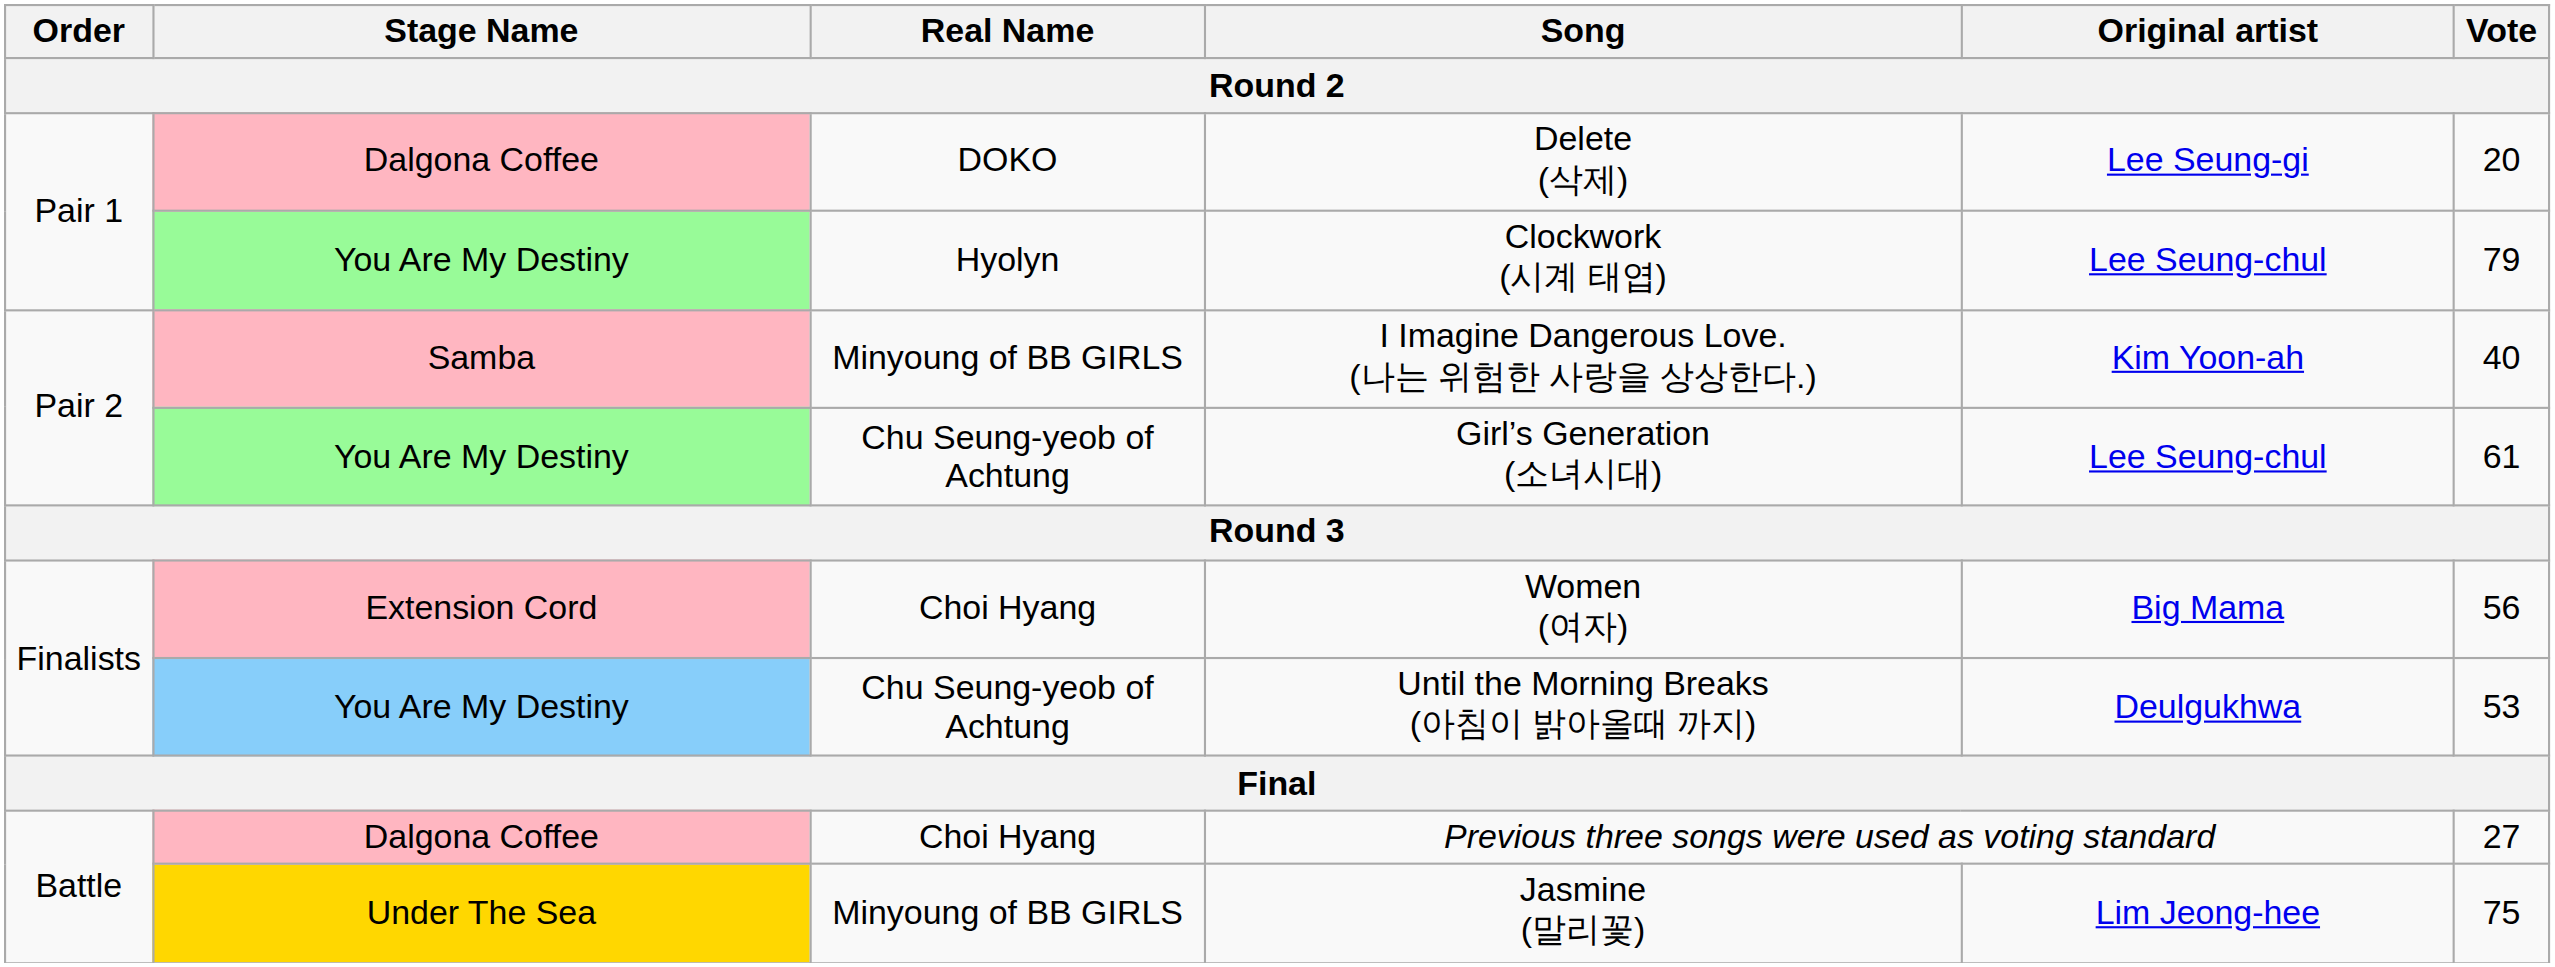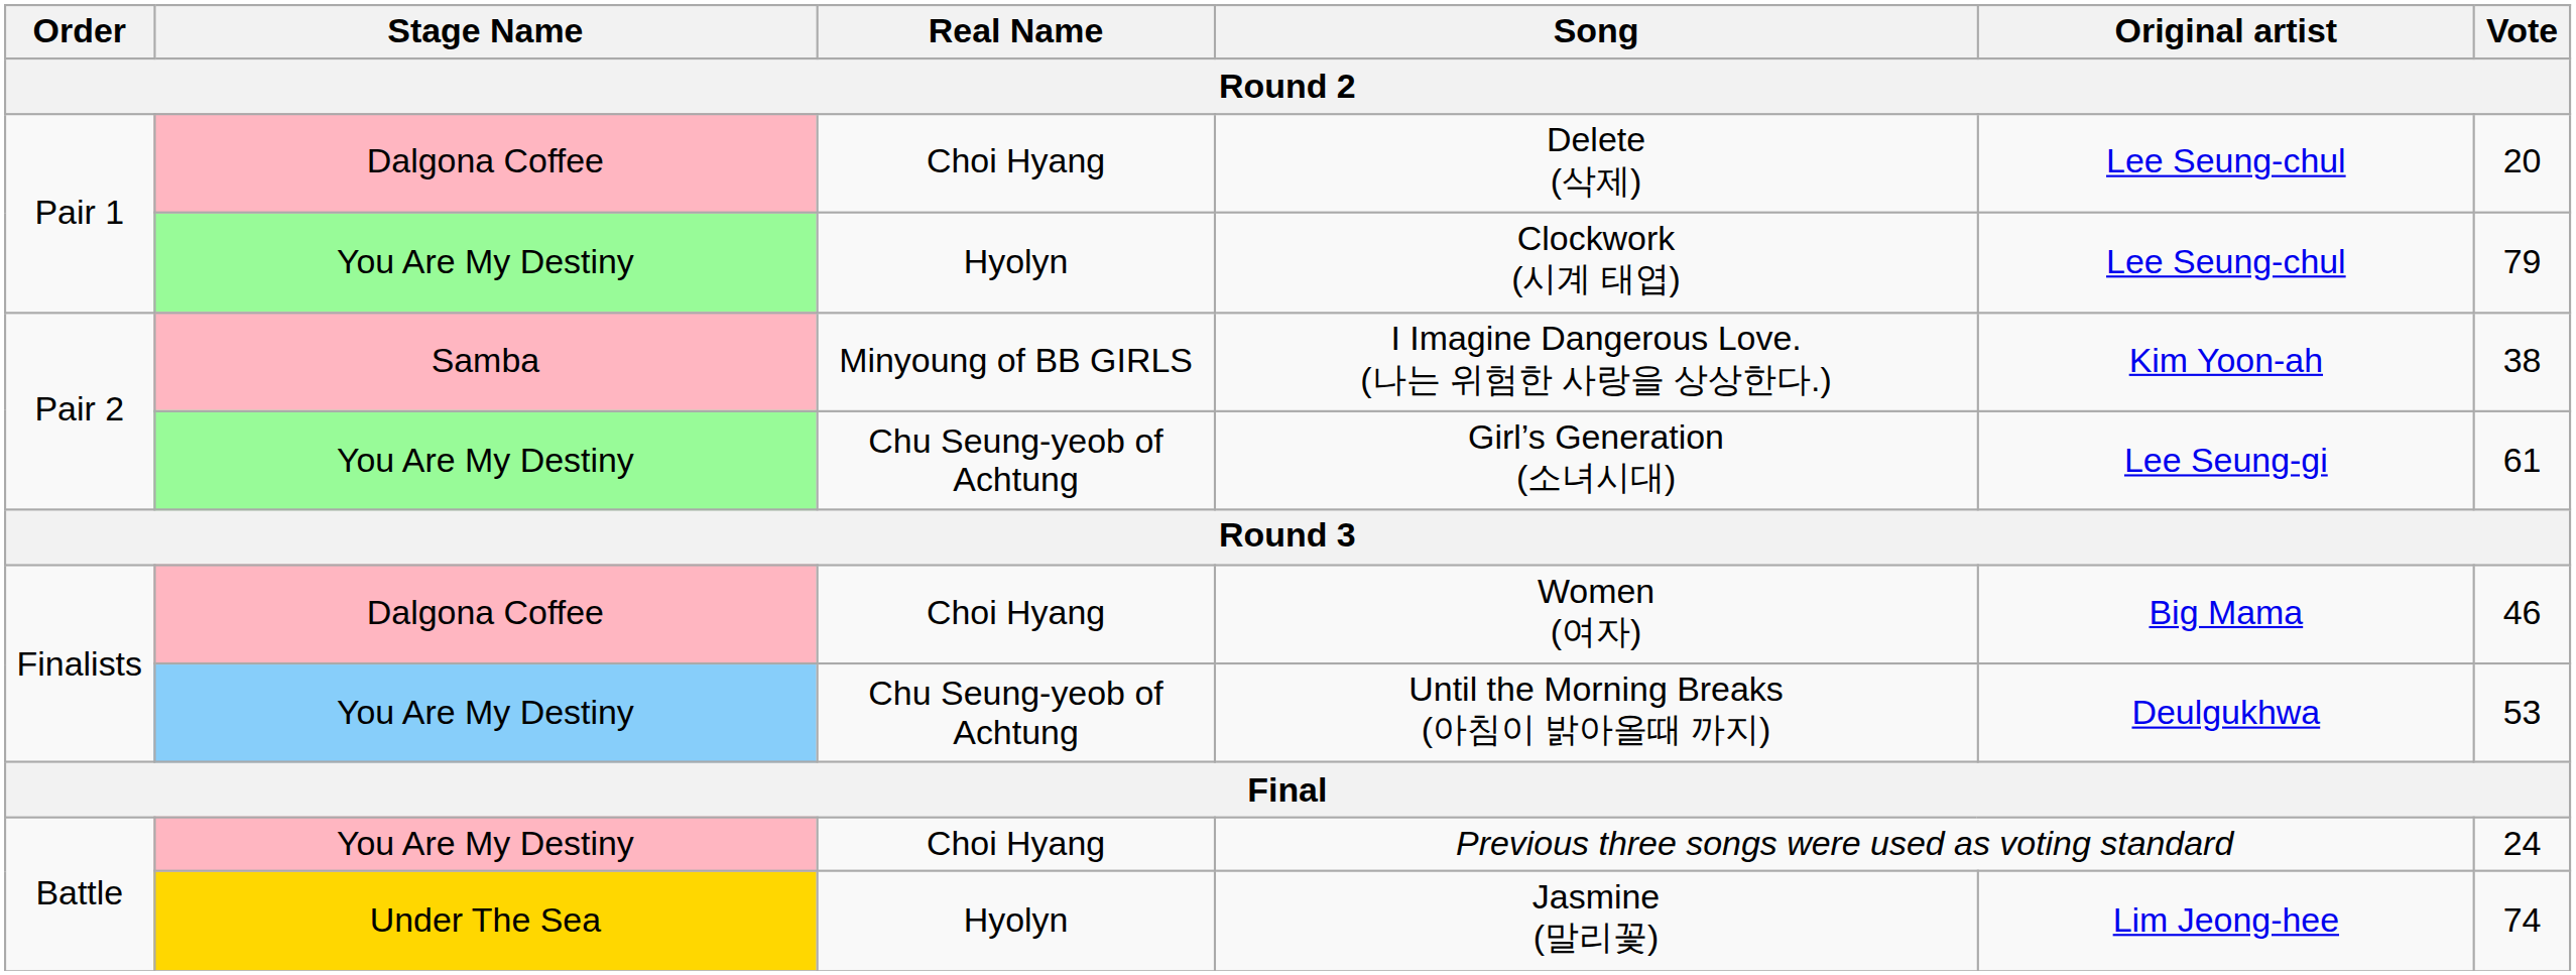Delete (삭제) | Real Name: DOKO -> Choi Hyang
Delete (삭제) | Original artist: Lee Seung-gi -> Lee Seung-chul
I Imagine Dangerous Love. (나는 위험한 사랑을 상상한다.) | Vote: 40 -> 38
Girl’s Generation (소녀시대) | Original artist: Lee Seung-chul -> Lee Seung-gi
Women (여자) | Stage Name: Extension Cord -> Dalgona Coffee
Women (여자) | Vote: 56 -> 46
Previous three songs were used as voting standard | Stage Name: Dalgona Coffee -> You Are My Destiny
Previous three songs were used as voting standard | Vote: 27 -> 24
Jasmine (말리꽃) | Real Name: Minyoung of BB GIRLS -> Hyolyn
Jasmine (말리꽃) | Vote: 75 -> 74
